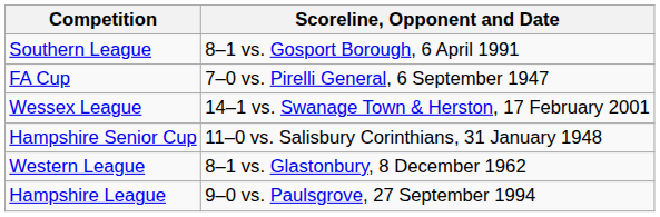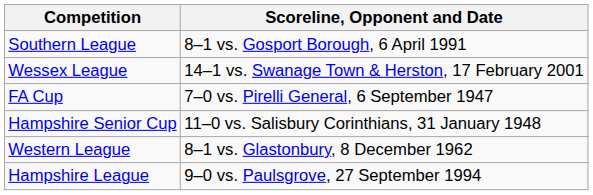rows swapped: FA Cup <-> Wessex League
